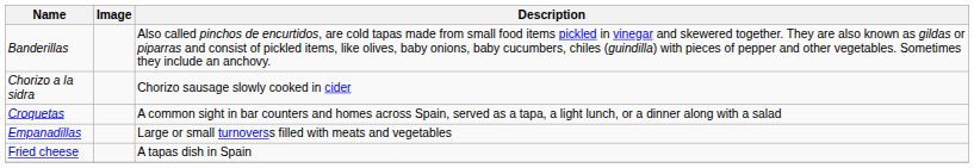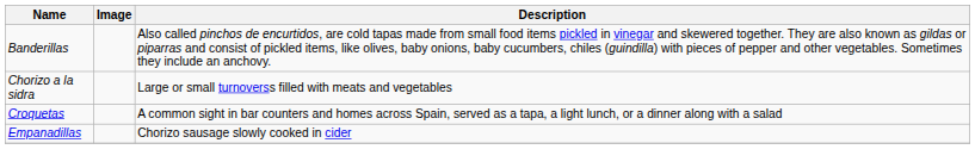Chorizo a la sidra | Description: Chorizo sausage slowly cooked in cider -> Large or small turnoverss filled with meats and vegetables
Empanadillas | Description: Large or small turnoverss filled with meats and vegetables -> Chorizo sausage slowly cooked in cider
- row: Fried cheese | A tapas dish in Spain
